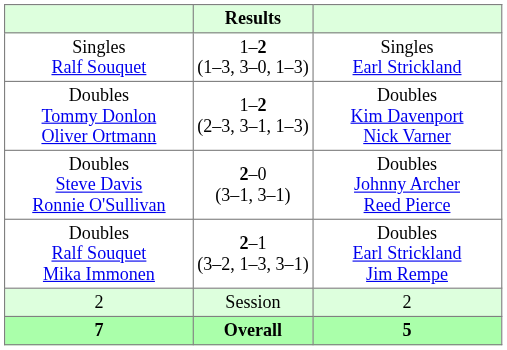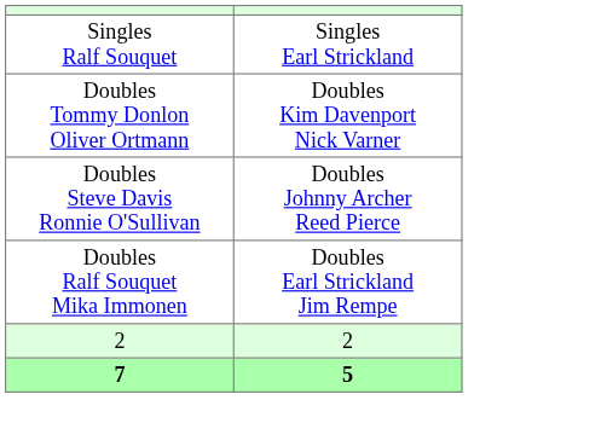- column: Results | 1–2 (1–3, 3–0, 1–3) | 1–2 (2–3, 3–1, 1–3) | 2–0 (3–1, 3–1) | 2–1 (3–2, 1–3, 3–1) | Session | Overall
